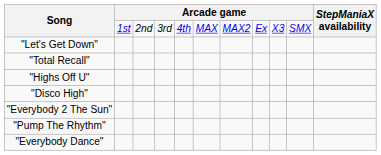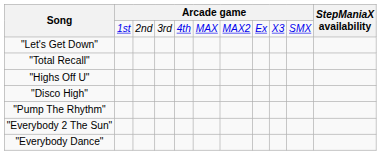rows swapped: "Pump The Rhythm" <-> "Everybody 2 The Sun"
